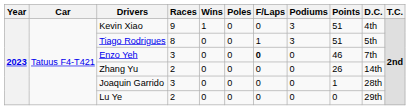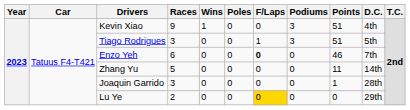Tiago Rodrigues | Races: 8 -> 3
Enzo Yeh | Races: 3 -> 6
Zhang Yu | Races: 2 -> 5
Zhang Yu | Points: 26 -> 11
Lu Ye | F/Laps: no background -> gold background
